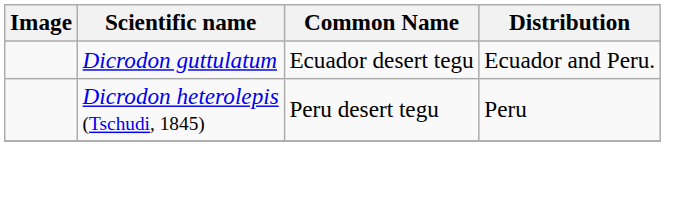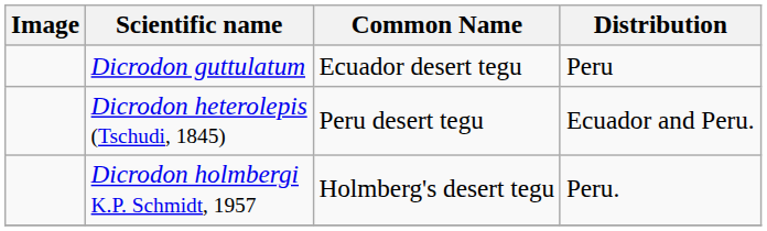Dicrodon guttulatum | Distribution: Ecuador and Peru. -> Peru
Dicrodon heterolepis (Tschudi, 1845) | Distribution: Peru -> Ecuador and Peru.
+ row: Dicrodon holmbergi K.P. Schmidt, 1957 | Holmberg's desert tegu | Peru.
